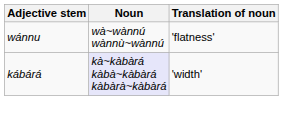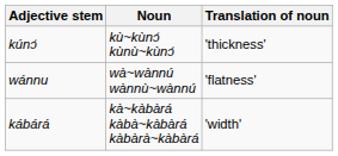+ row: kúnɔ́ | kù~kùnɔ́ kùnù~kùnɔ́ | 'thickness'
kábárá | Noun: lavender background -> no background
